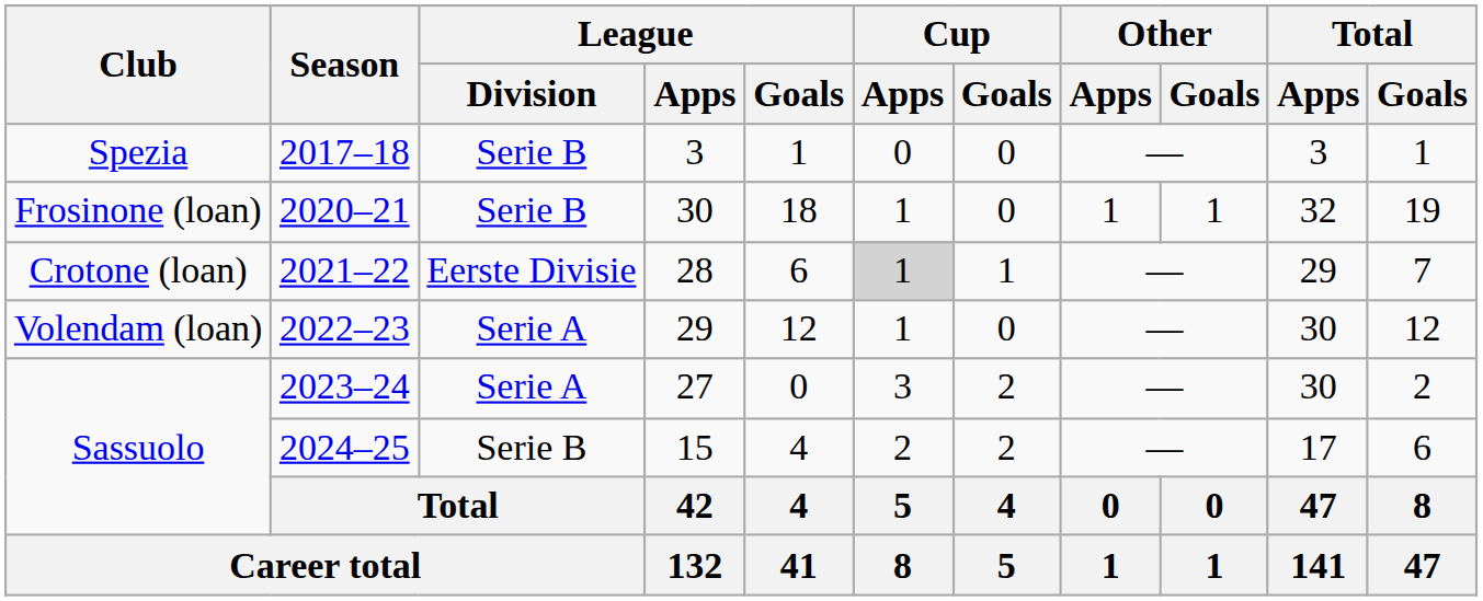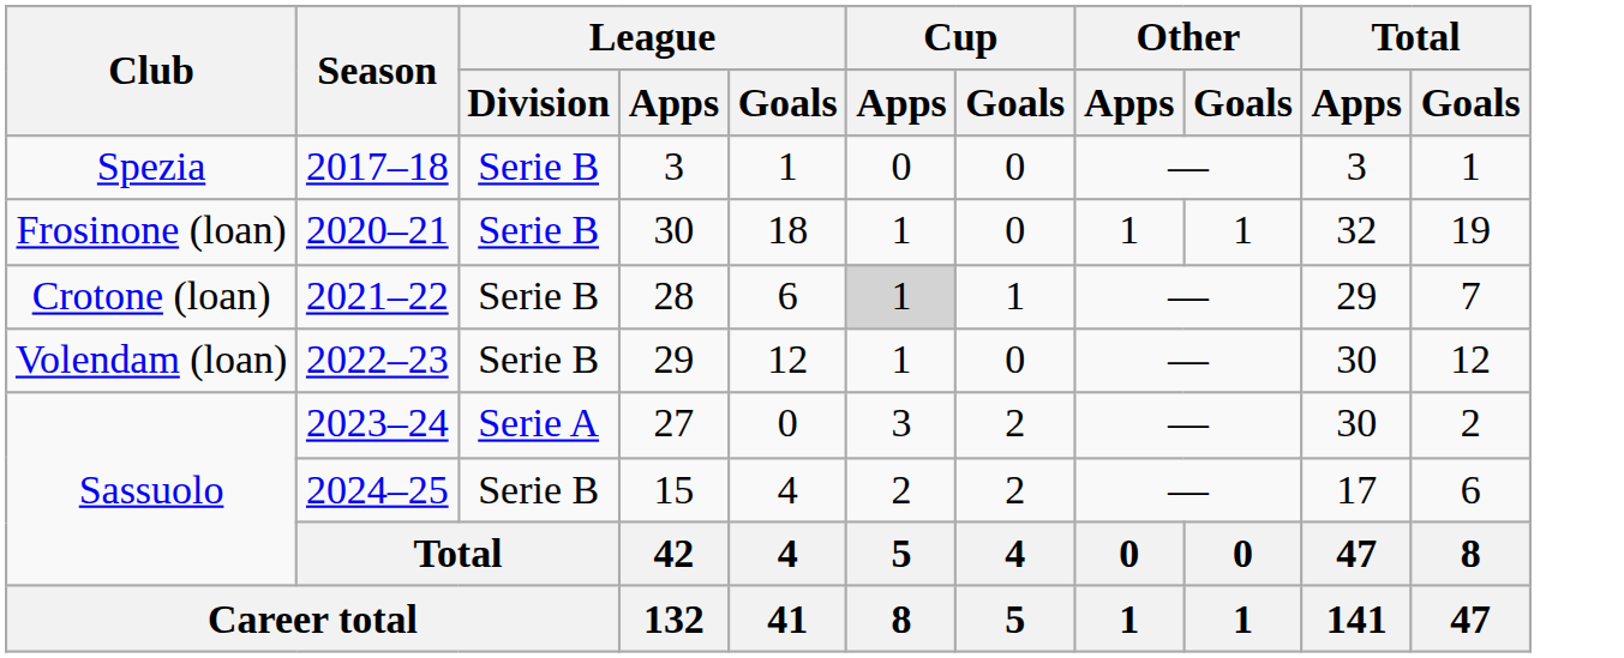2021–22 | League / Division: Eerste Divisie -> Serie B
2022–23 | League / Division: Serie A -> Serie B
